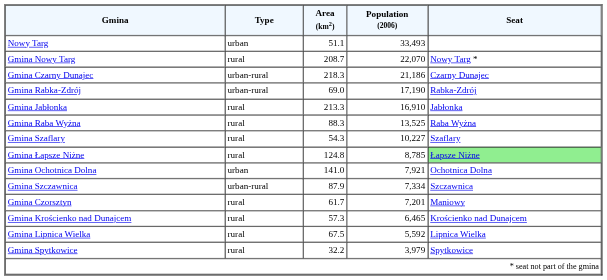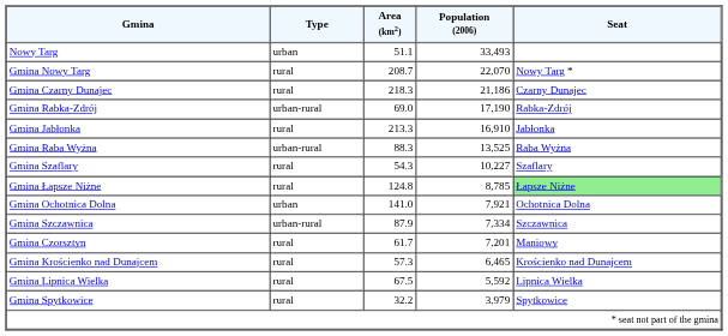Gmina Czarny Dunajec | Type: urban-rural -> rural
Gmina Raba Wyżna | Type: rural -> urban-rural
